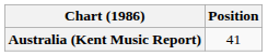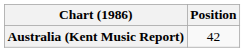Australia (Kent Music Report) | Position: 41 -> 42
